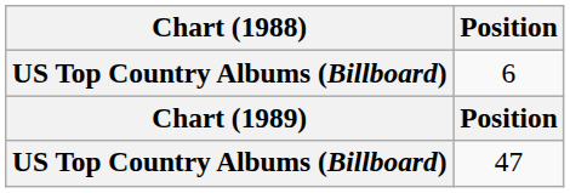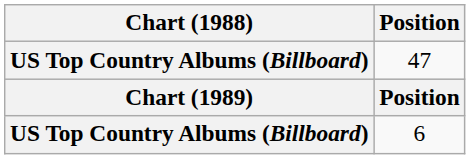rows swapped: 6 <-> 47
